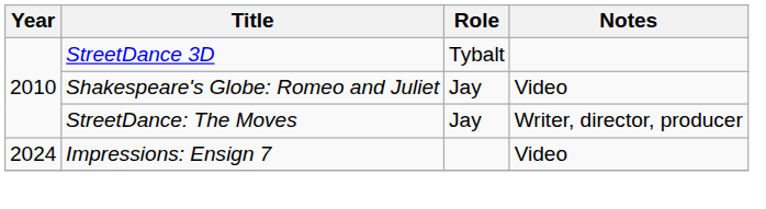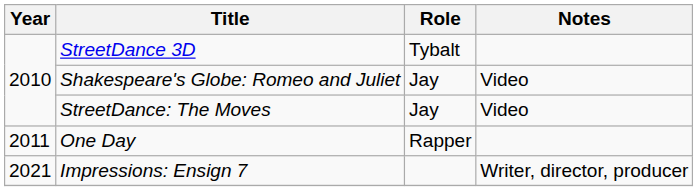StreetDance: The Moves | Notes: Writer, director, producer -> Video
+ row: 2011 | One Day | Rapper
Impressions: Ensign 7 | Year: 2024 -> 2021
Impressions: Ensign 7 | Notes: Video -> Writer, director, producer
